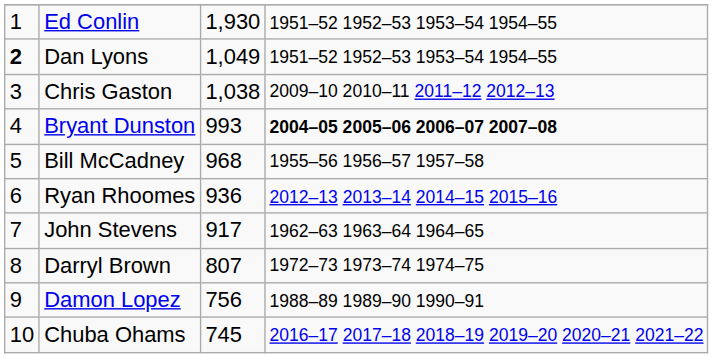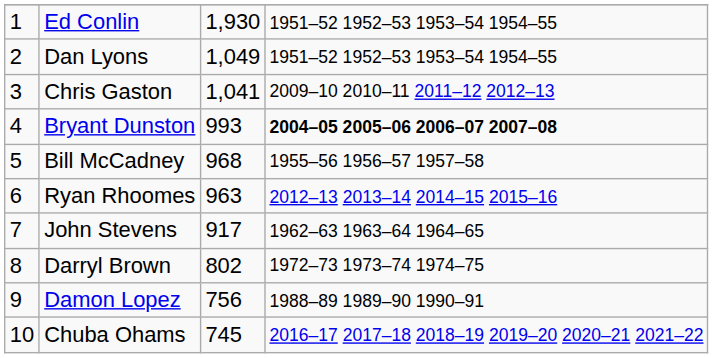Dan Lyons | column 1: bold -> normal
Chris Gaston | column 3: 1,038 -> 1,041
Ryan Rhoomes | column 3: 936 -> 963
Darryl Brown | column 3: 807 -> 802
